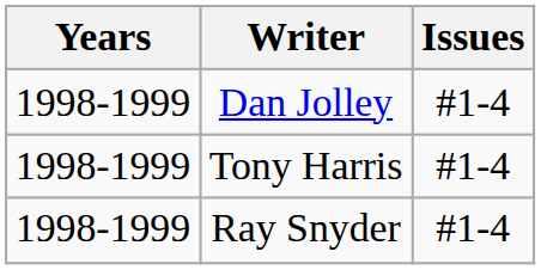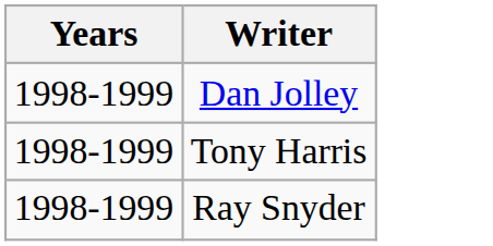- column: Issues | #1-4 | #1-4 | #1-4
